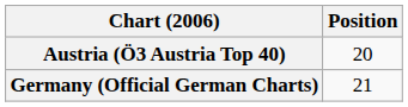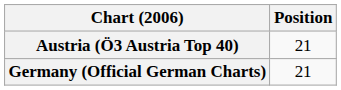Austria (Ö3 Austria Top 40) | Position: 20 -> 21
